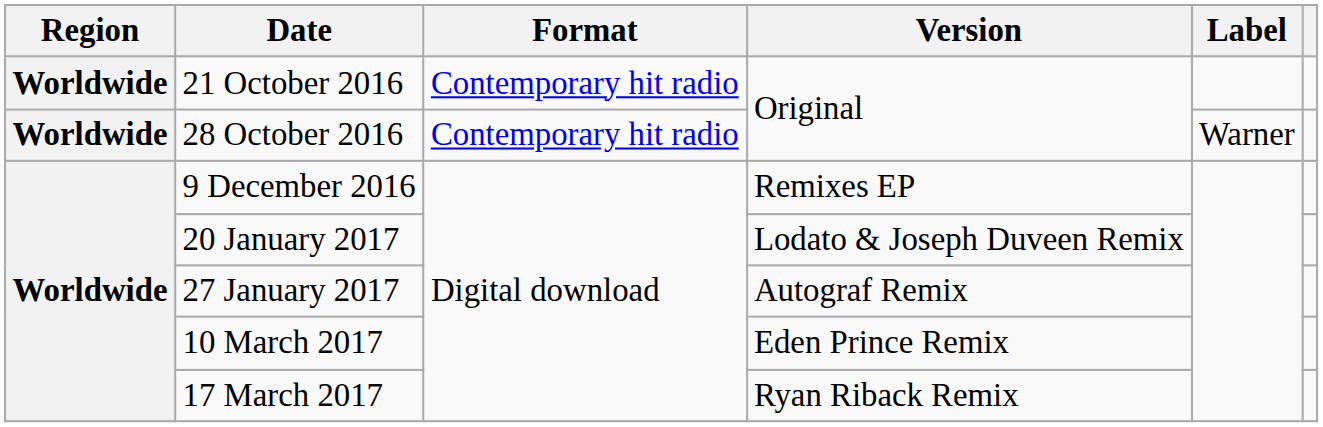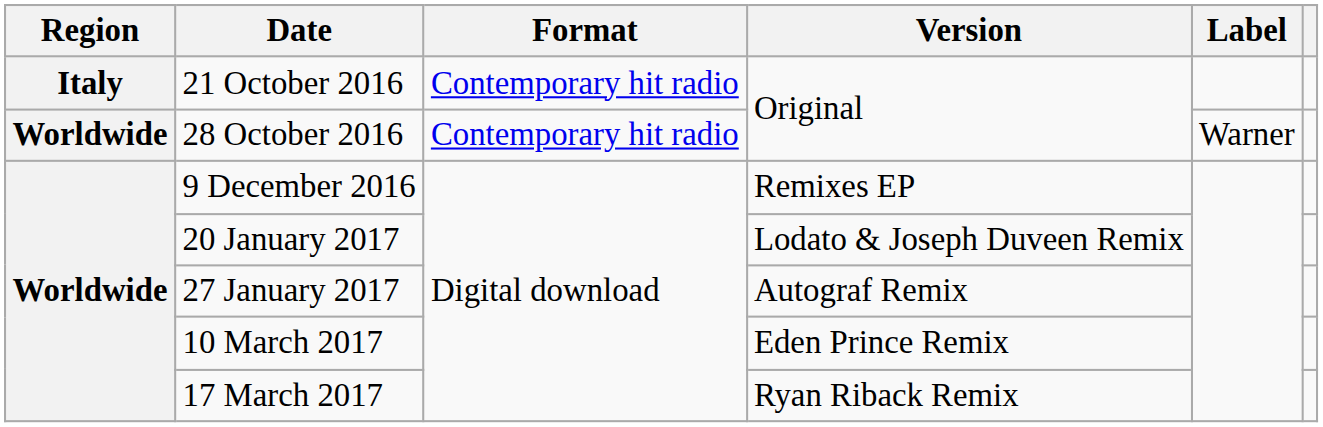21 October 2016 | Region: Worldwide -> Italy
